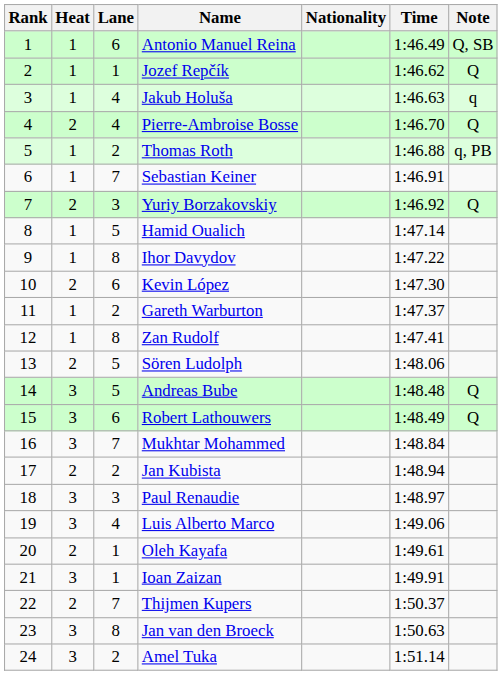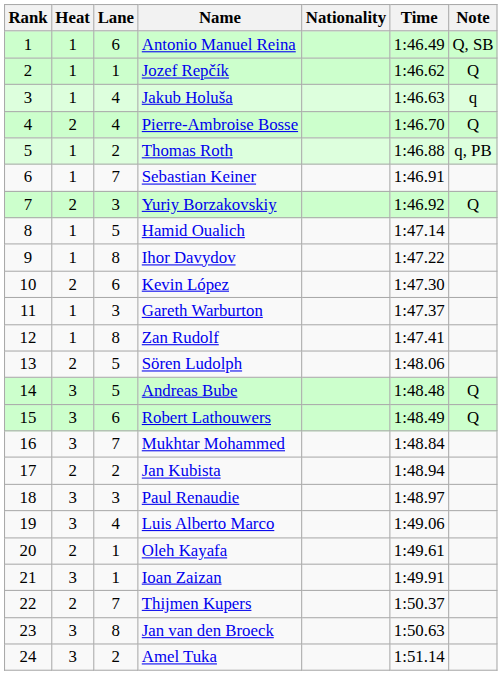Gareth Warburton | Lane: 2 -> 3
